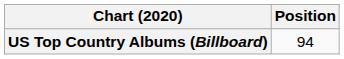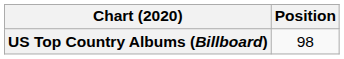US Top Country Albums (Billboard) | Position: 94 -> 98
